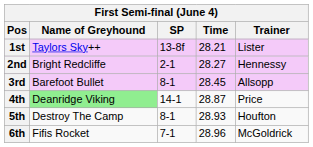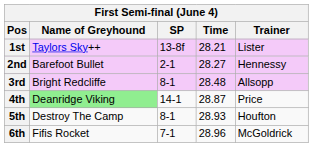2nd | Name of Greyhound: Bright Redcliffe -> Barefoot Bullet
3rd | Name of Greyhound: Barefoot Bullet -> Bright Redcliffe
3rd | Time: 28.45 -> 28.48
